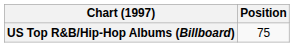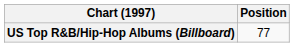US Top R&B/Hip-Hop Albums (Billboard) | Position: 75 -> 77
